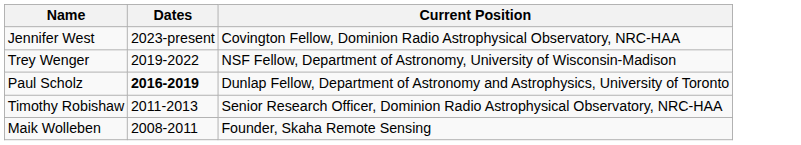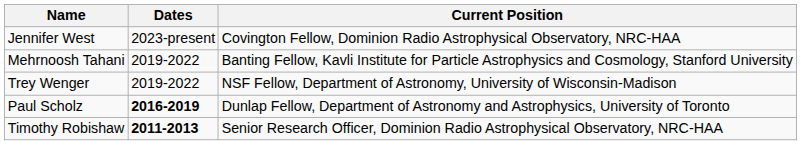+ row: Mehrnoosh Tahani | 2019-2022 | Banting Fellow, Kavli Institute for Particle Astrophysics and Cosmology, Stanford University
Timothy Robishaw | Dates: normal -> bold
- row: Maik Wolleben | 2008-2011 | Founder, Skaha Remote Sensing
